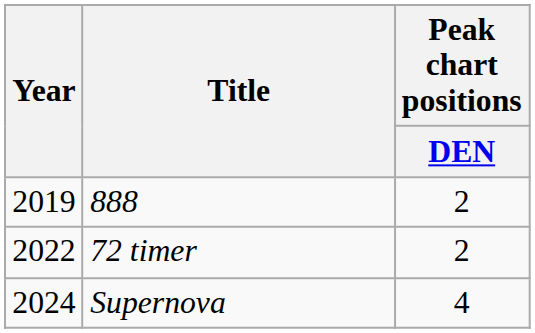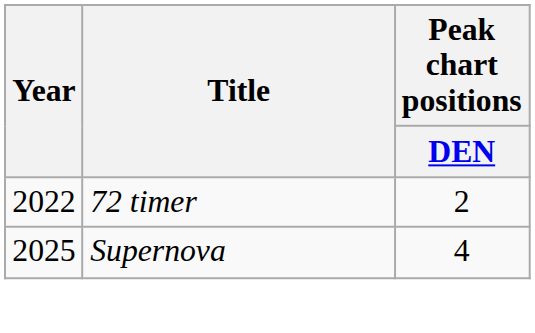- row: 2019 | 888 | 2
Supernova | Year: 2024 -> 2025
